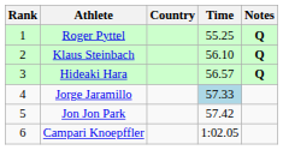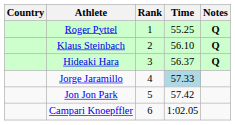columns swapped: Rank <-> Country
Hideaki Hara | Time: 56.57 -> 56.37
